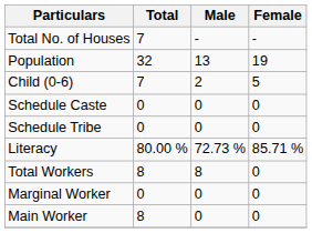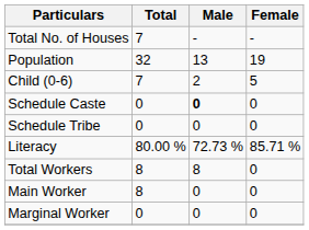Schedule Caste | Male: normal -> bold
rows swapped: Main Worker <-> Marginal Worker
